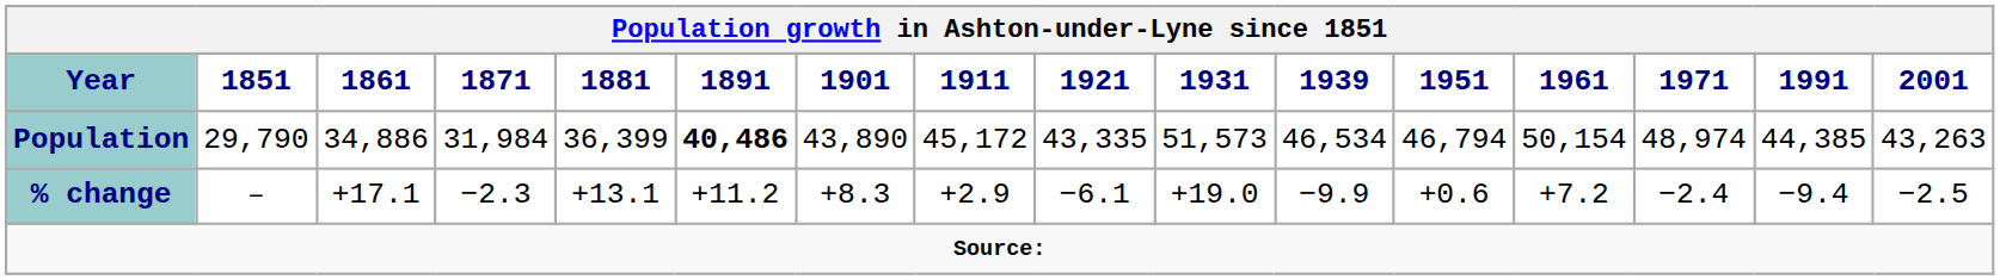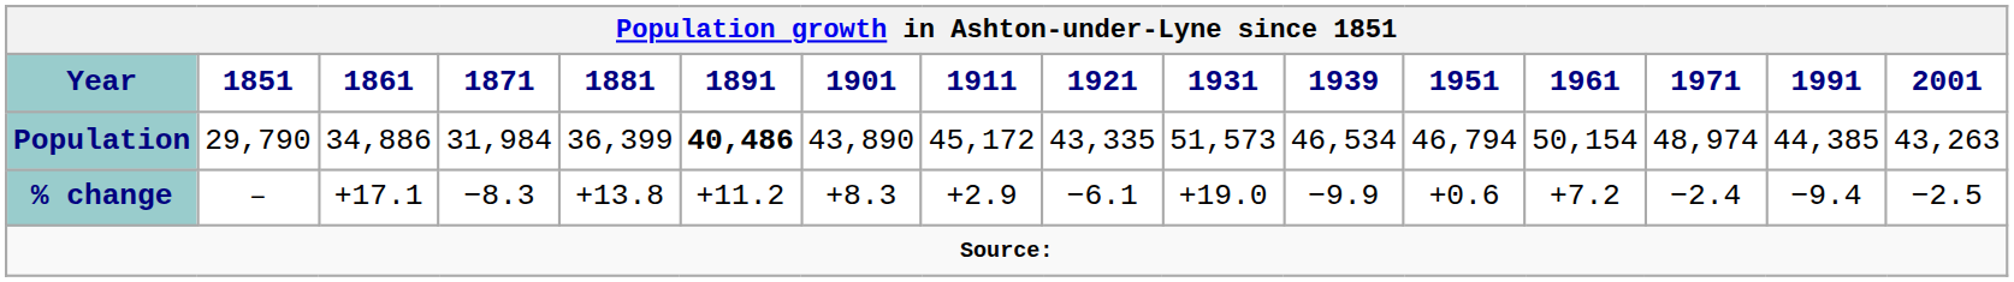% change | 1871: −2.3 -> −8.3
% change | 1881: +13.1 -> +13.8
